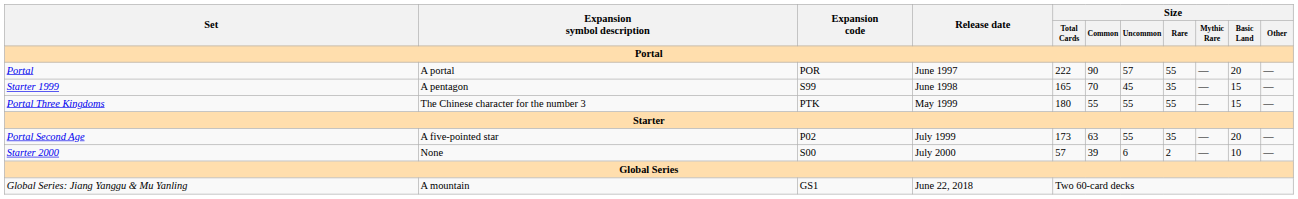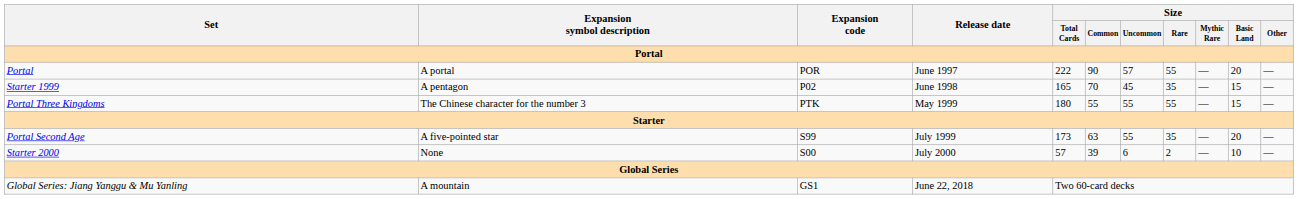A pentagon | Expansion code: S99 -> P02
A five-pointed star | Expansion code: P02 -> S99
